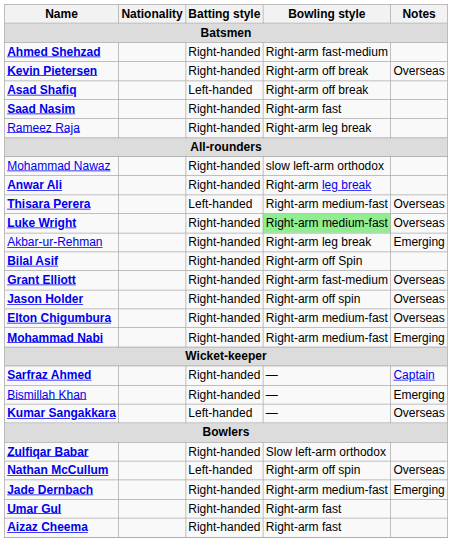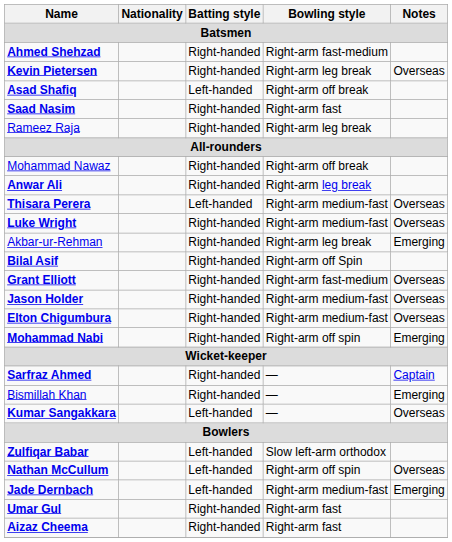Kevin Pietersen | Bowling style: Right-arm off break -> Right-arm leg break
Mohammad Nawaz | Bowling style: slow left-arm orthodox -> Right-arm off break
Luke Wright | Bowling style: lightgreen background -> no background
Jason Holder | Bowling style: Right-arm off spin -> Right-arm medium-fast
Mohammad Nabi | Bowling style: Right-arm medium-fast -> Right-arm off spin
Zulfiqar Babar | Batting style: Right-handed -> Left-handed
Jade Dernbach | Batting style: Right-handed -> Left-handed
